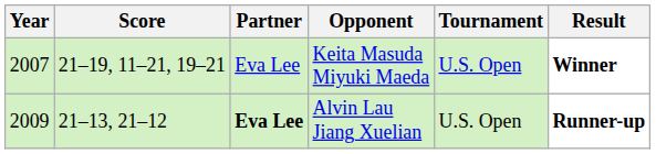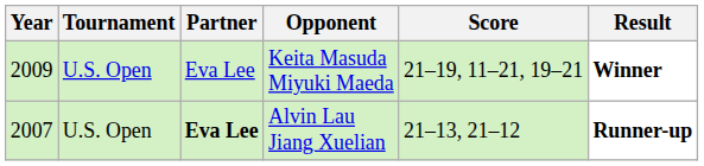columns swapped: Tournament <-> Score
Keita Masuda Miyuki Maeda | Year: 2007 -> 2009
Alvin Lau Jiang Xuelian | Year: 2009 -> 2007
